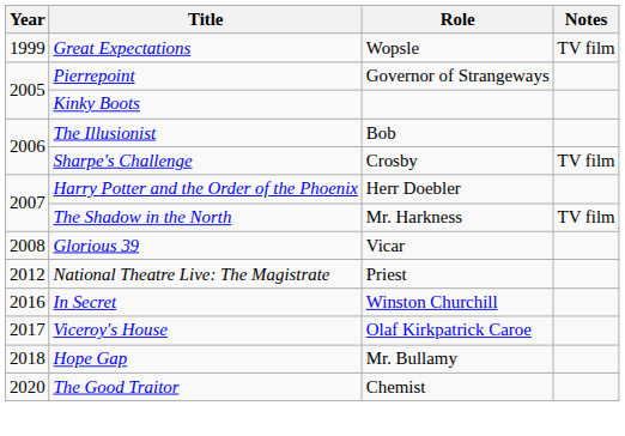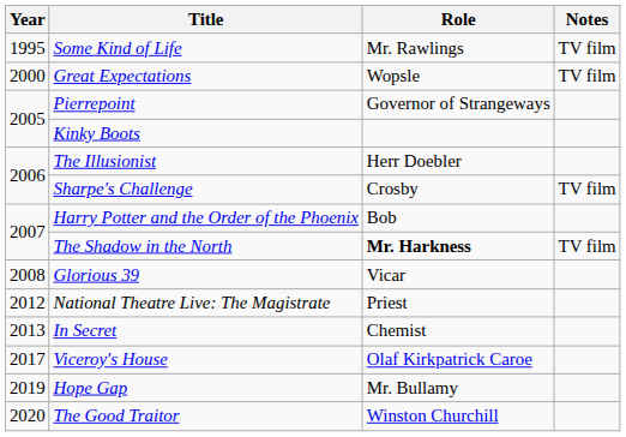+ row: 1995 | Some Kind of Life | Mr. Rawlings | TV film
Great Expectations | Year: 1999 -> 2000
The Illusionist | Role: Bob -> Herr Doebler
Harry Potter and the Order of the Phoenix | Role: Herr Doebler -> Bob
The Shadow in the North | Role: normal -> bold
In Secret | Year: 2016 -> 2013
In Secret | Role: Winston Churchill -> Chemist
Hope Gap | Year: 2018 -> 2019
The Good Traitor | Role: Chemist -> Winston Churchill
